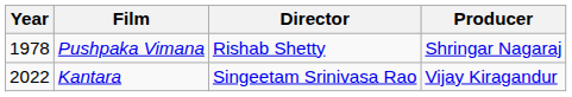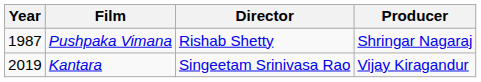Pushpaka Vimana | Year: 1978 -> 1987
Kantara | Year: 2022 -> 2019
